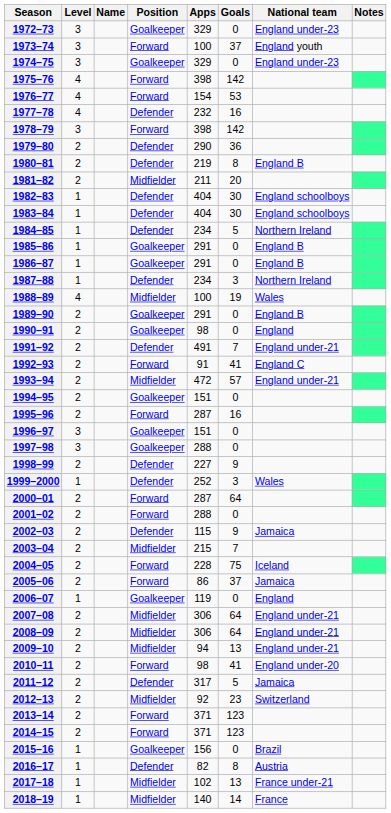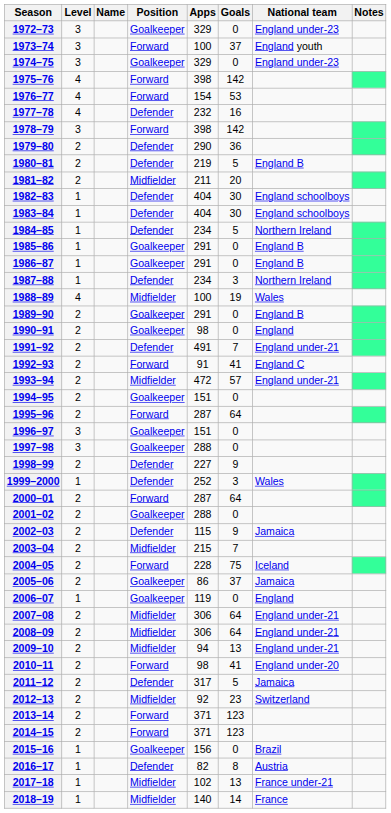1980–81 | Goals: 8 -> 5
1995–96 | Goals: 16 -> 64
2001–02 | Position: Forward -> Goalkeeper
2005–06 | Position: Forward -> Goalkeeper
